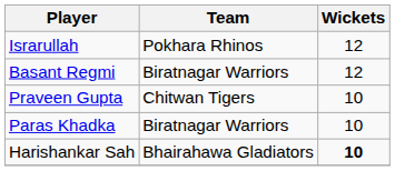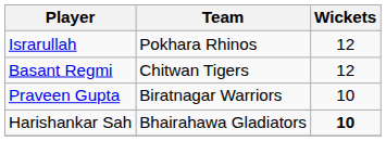Basant Regmi | Team: Biratnagar Warriors -> Chitwan Tigers
Praveen Gupta | Team: Chitwan Tigers -> Biratnagar Warriors
- row: Paras Khadka | Biratnagar Warriors | 10
